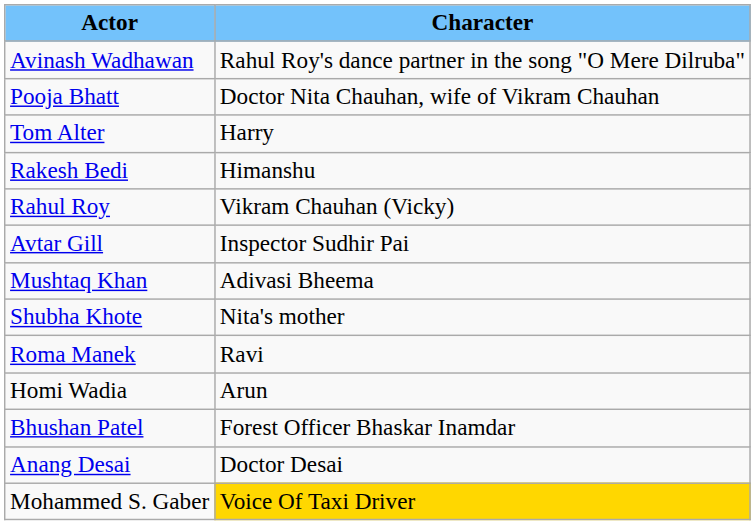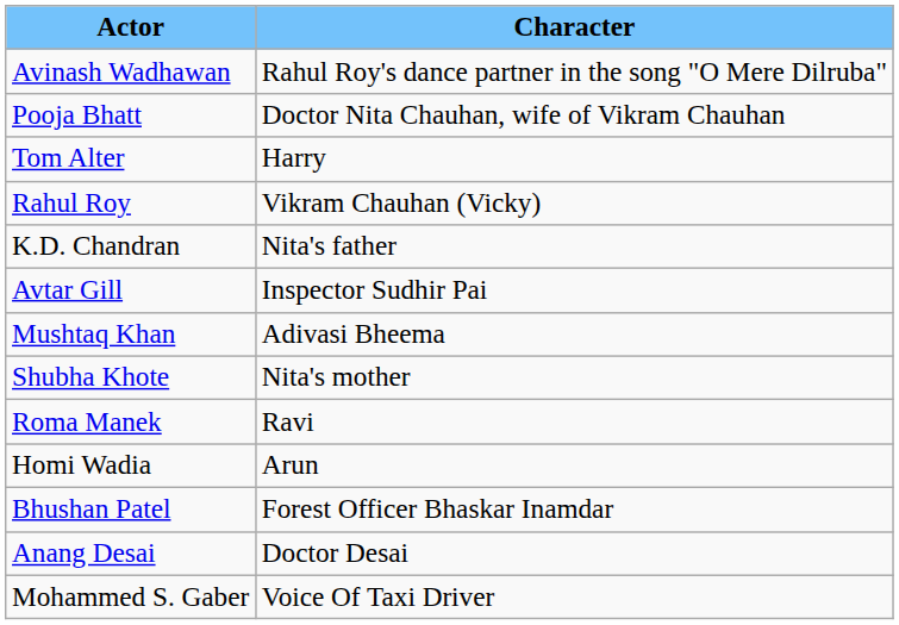- row: Rakesh Bedi | Himanshu
+ row: K.D. Chandran | Nita's father
Mohammed S. Gaber | Character: gold background -> no background
